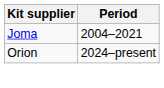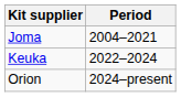+ row: Keuka | 2022–2024
